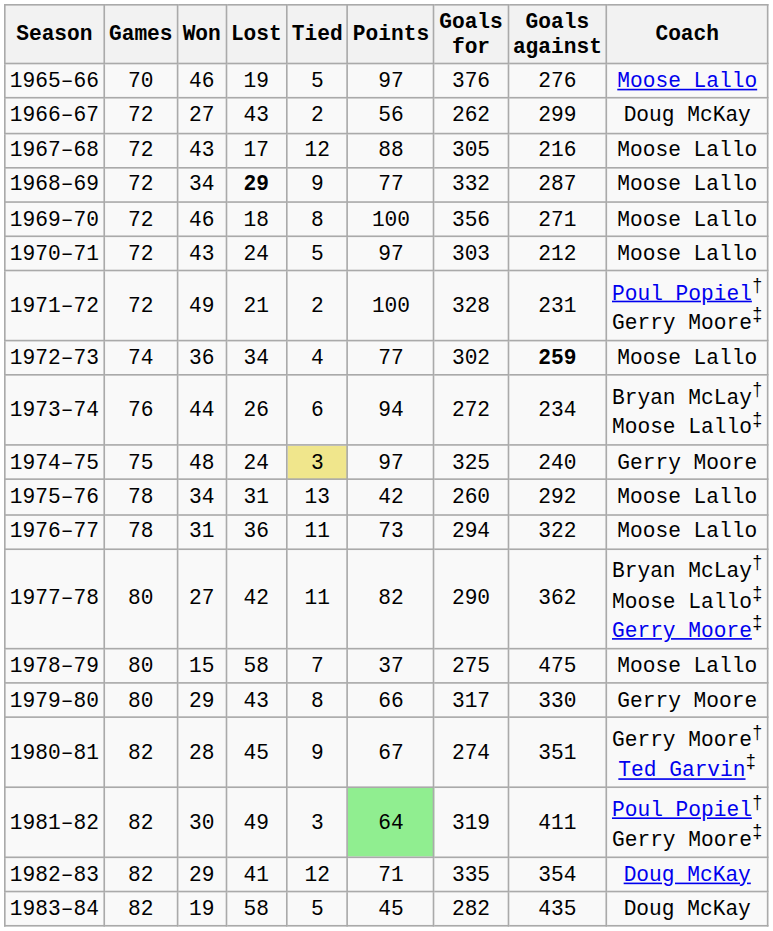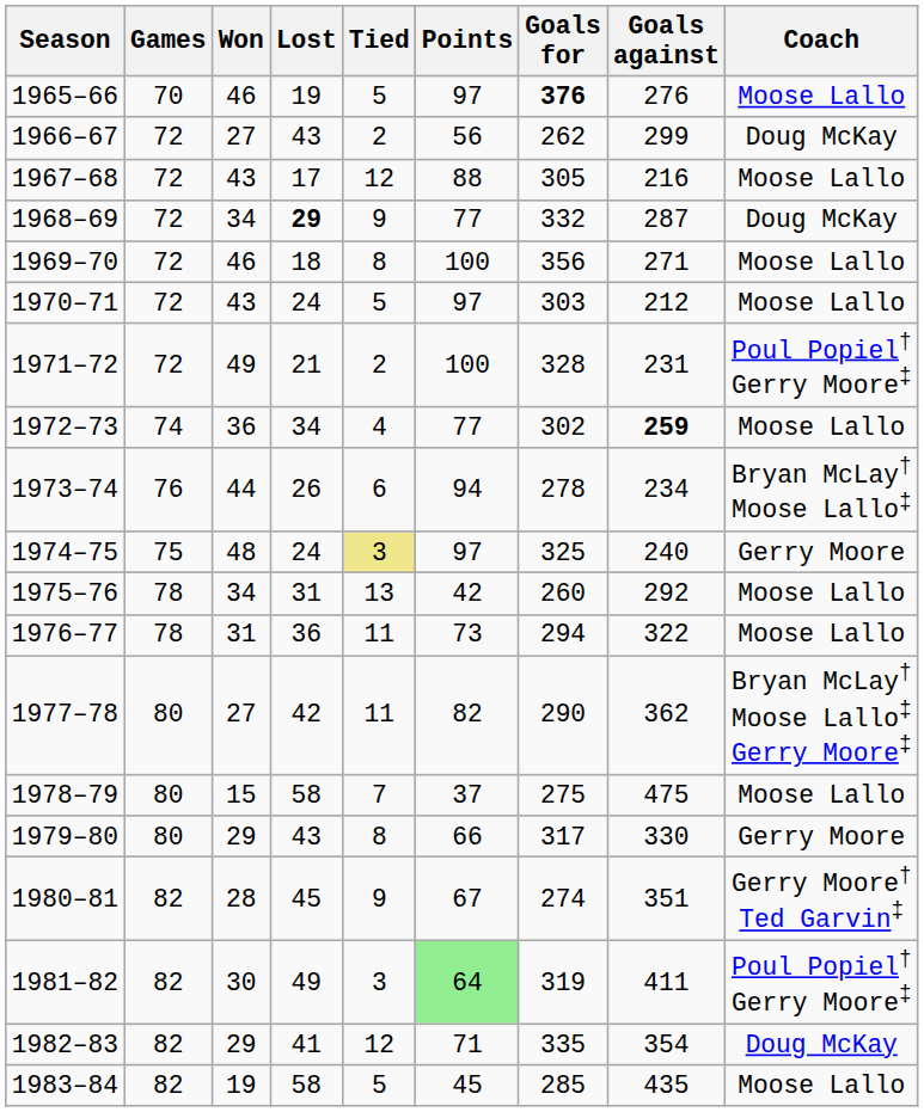1965–66 | Goals for: normal -> bold
1968–69 | Coach: Moose Lallo -> Doug McKay
1973–74 | Goals for: 272 -> 278
1983–84 | Goals for: 282 -> 285
1983–84 | Coach: Doug McKay -> Moose Lallo
